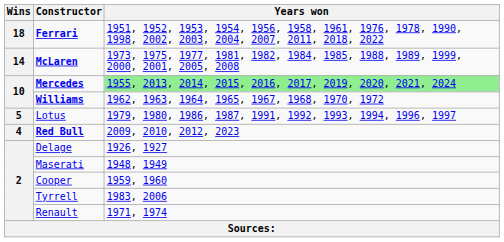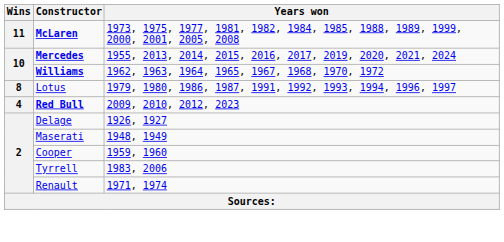- row: 18 | Ferrari | 1951, 1952, 1953, 1954, 1956, 1958, 1961, 1976, 1978, 1990, 1998, 2002, 2003, 2004, 2007, 2011, 2018, 2022
McLaren | Wins: 14 -> 11
Mercedes | Years won: lightgreen background -> no background
Lotus | Wins: 5 -> 8
